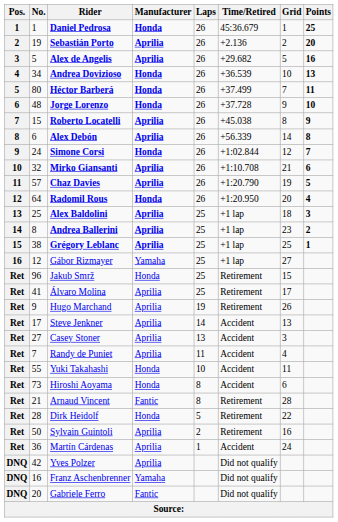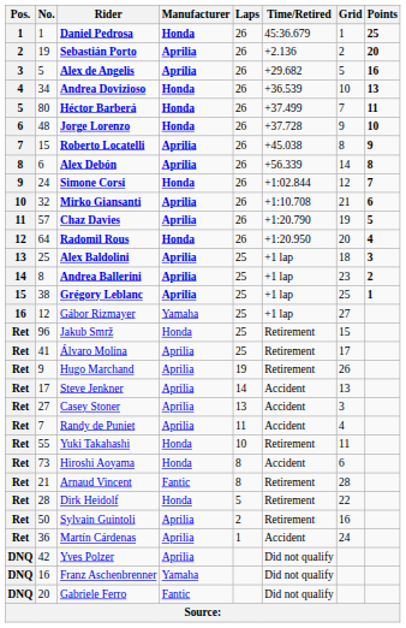Yuki Takahashi | Time/Retired: Accident -> Retirement
